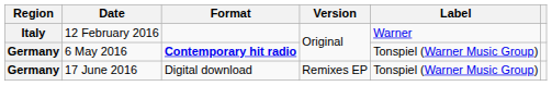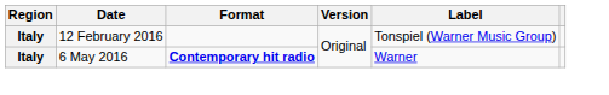12 February 2016 | Label: Warner -> Tonspiel (Warner Music Group)
6 May 2016 | Region: Germany -> Italy
6 May 2016 | Label: Tonspiel (Warner Music Group) -> Warner
- row: Germany | 17 June 2016 | Digital download | Remixes EP | Tonspiel (Warner Music Group)
